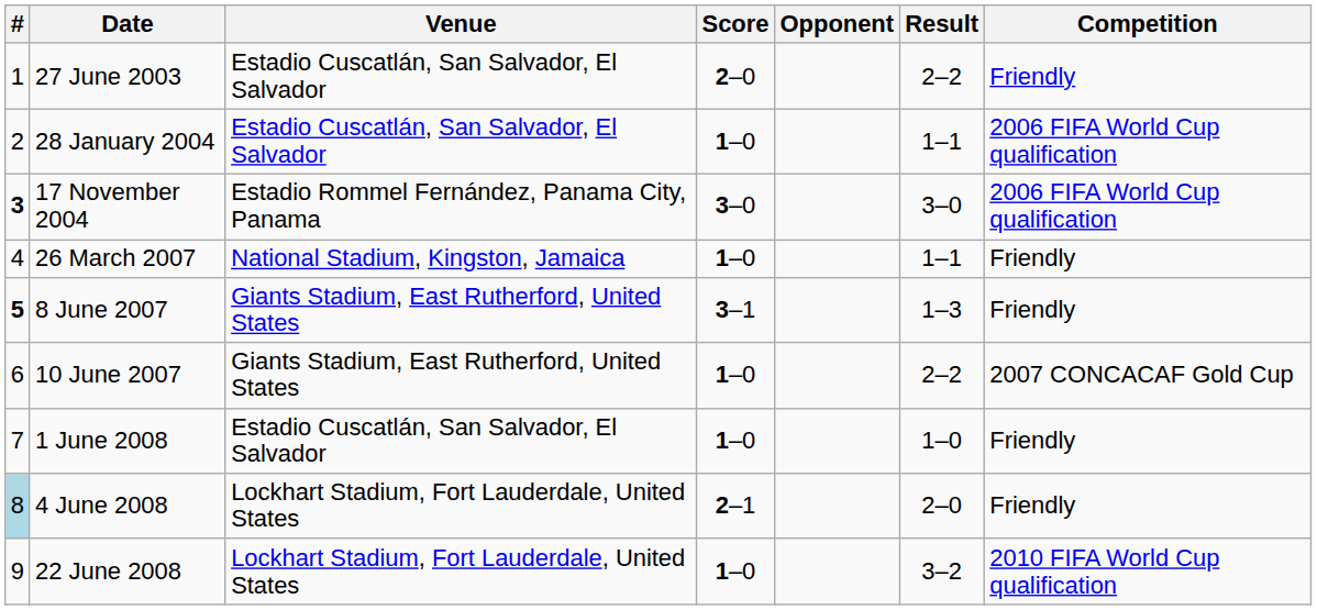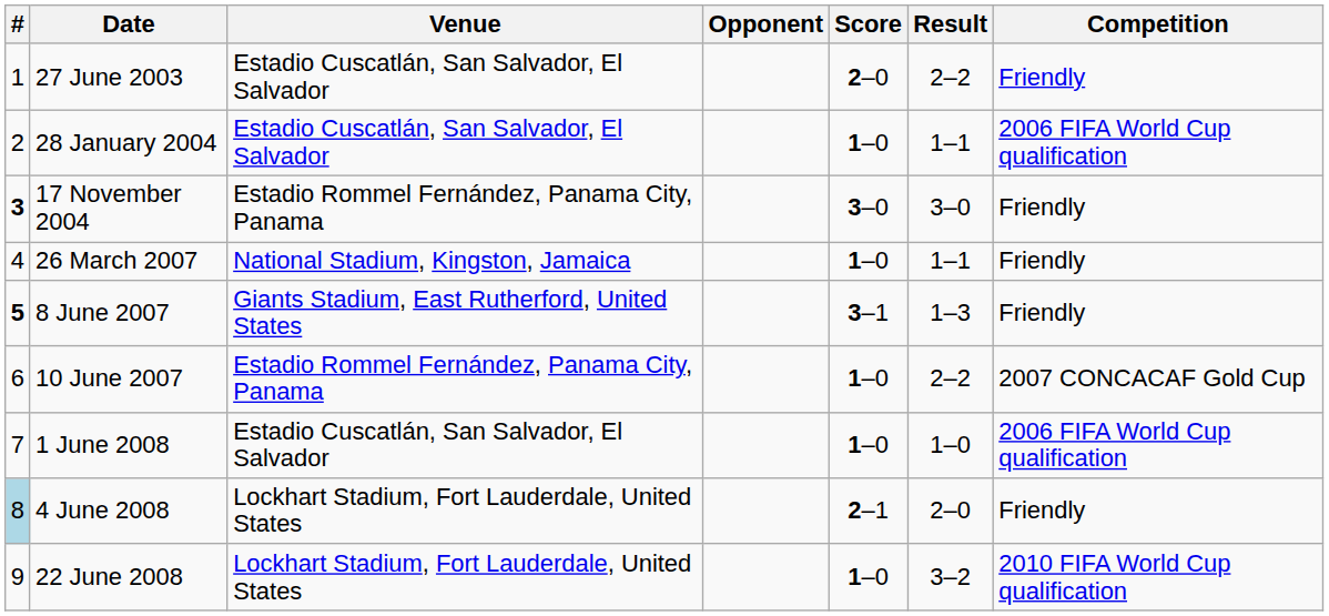columns swapped: Opponent <-> Score
17 November 2004 | Competition: 2006 FIFA World Cup qualification -> Friendly
10 June 2007 | Venue: Giants Stadium, East Rutherford, United States -> Estadio Rommel Fernández, Panama City, Panama
1 June 2008 | Competition: Friendly -> 2006 FIFA World Cup qualification
